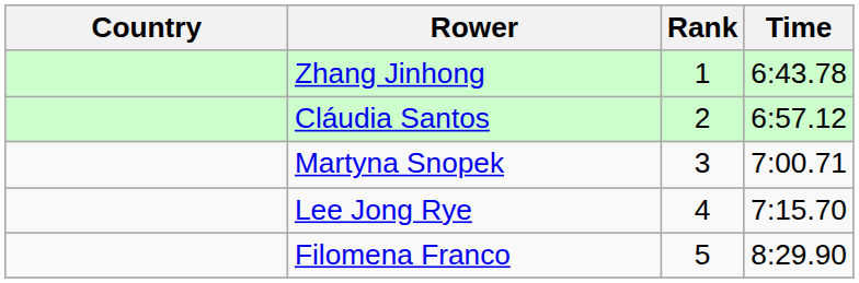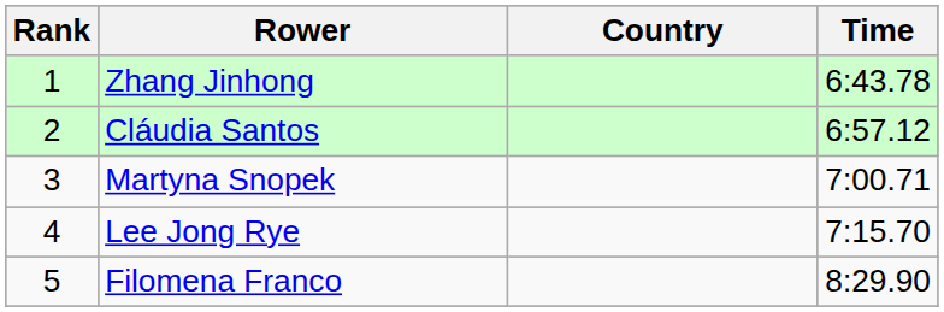columns swapped: Rank <-> Country
